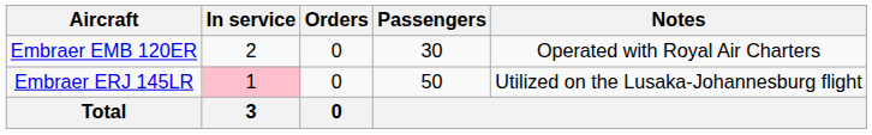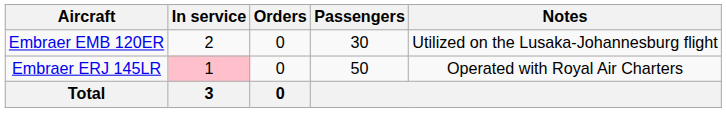Embraer EMB 120ER | Notes: Operated with Royal Air Charters -> Utilized on the Lusaka-Johannesburg flight
Embraer ERJ 145LR | Notes: Utilized on the Lusaka-Johannesburg flight -> Operated with Royal Air Charters
